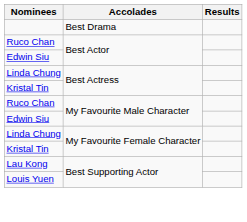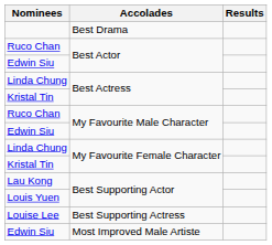+ row: Louise Lee | Best Supporting Actress
+ row: Edwin Siu | Most Improved Male Artiste
